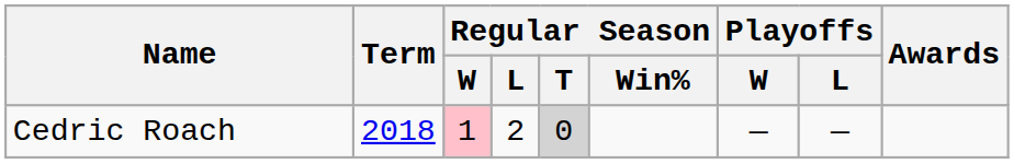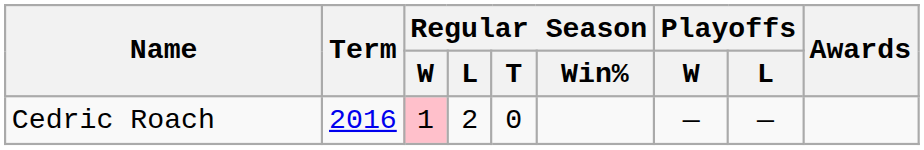Cedric Roach | Term: 2018 -> 2016
Cedric Roach | Regular Season / T: lightgrey background -> no background
